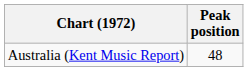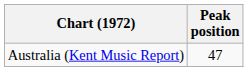Australia (Kent Music Report) | Peak position: 48 -> 47
